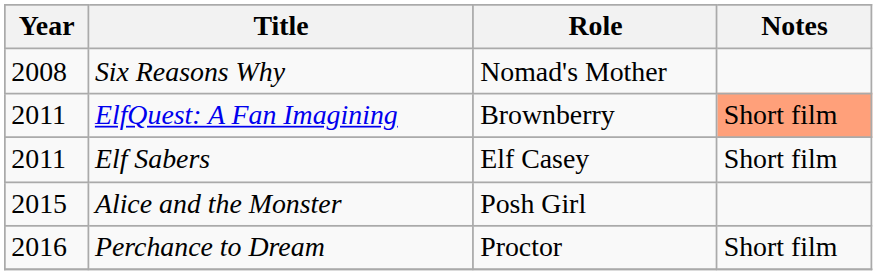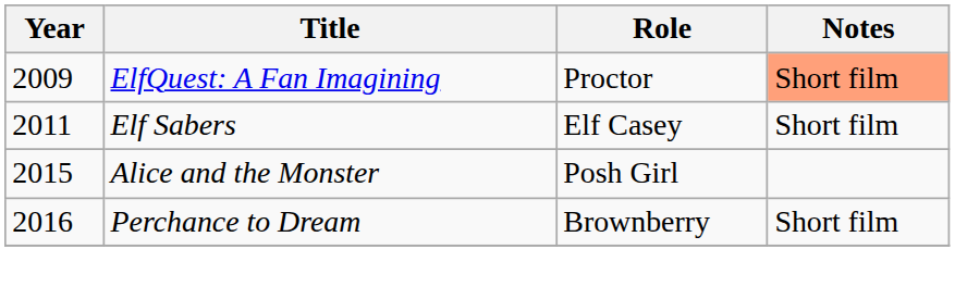- row: 2008 | Six Reasons Why | Nomad's Mother
ElfQuest: A Fan Imagining | Year: 2011 -> 2009
ElfQuest: A Fan Imagining | Role: Brownberry -> Proctor
Perchance to Dream | Role: Proctor -> Brownberry
